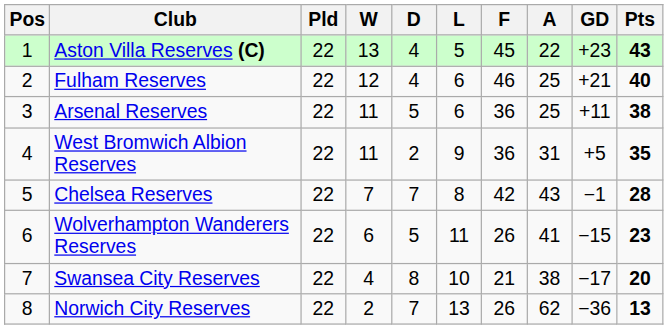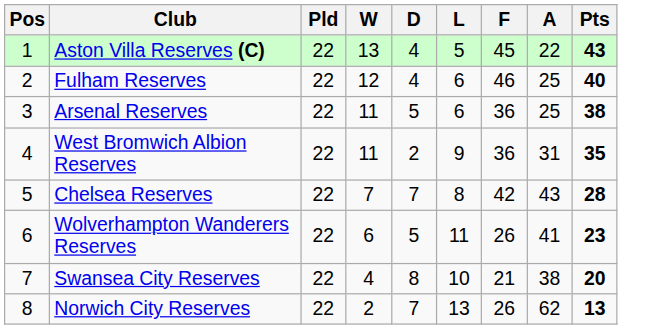- column: GD | +23 | +21 | +11 | +5 | −1 | −15 | −17 | −36
